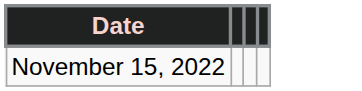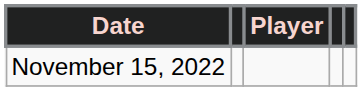+ column: Player
